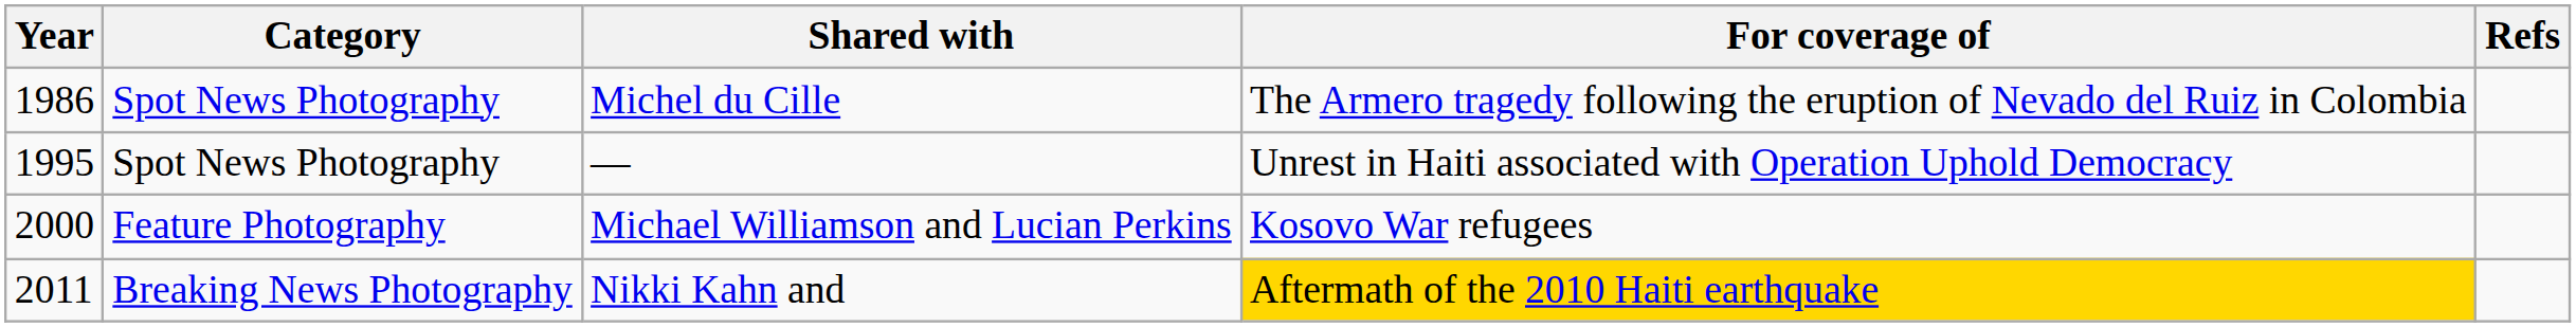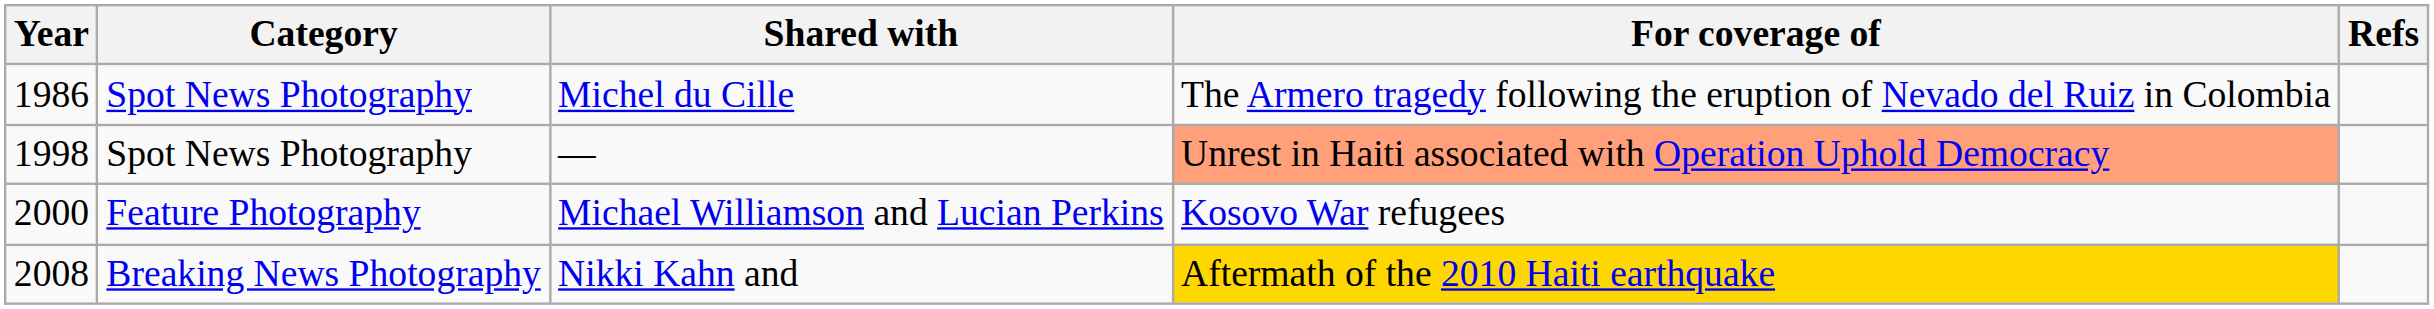— | Year: 1995 -> 1998
— | For coverage of: no background -> lightsalmon background
Nikki Kahn and | Year: 2011 -> 2008
